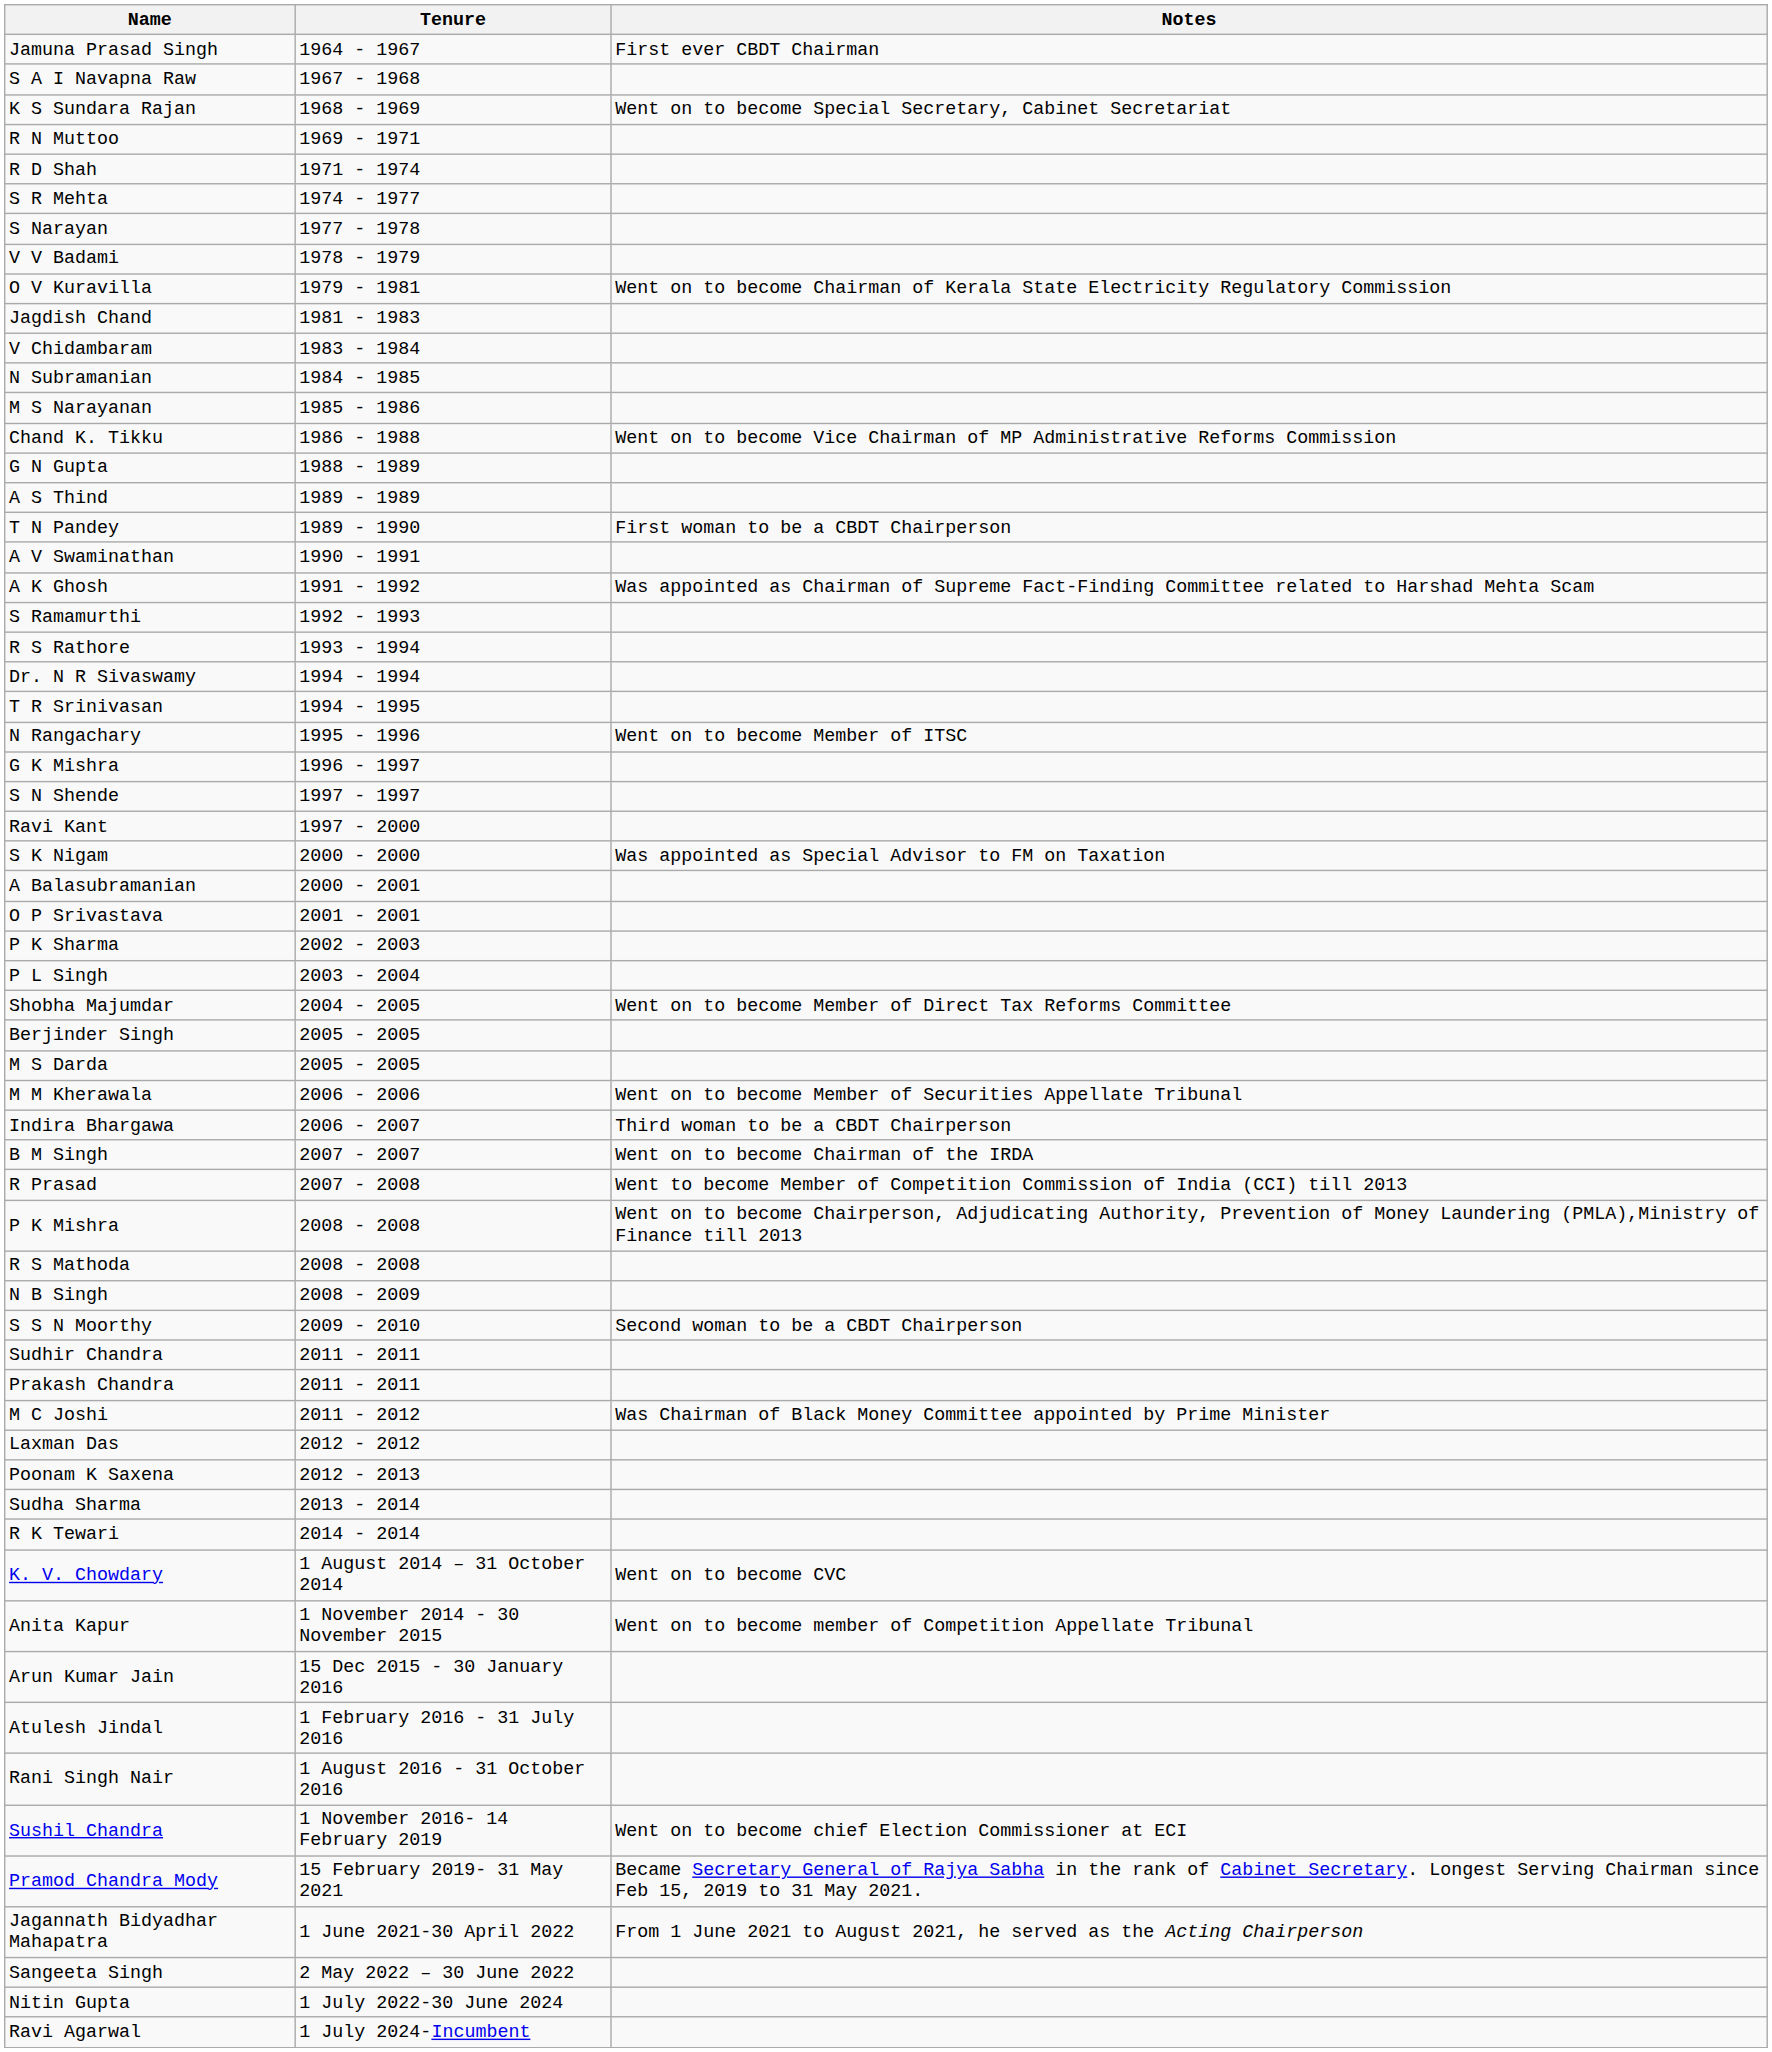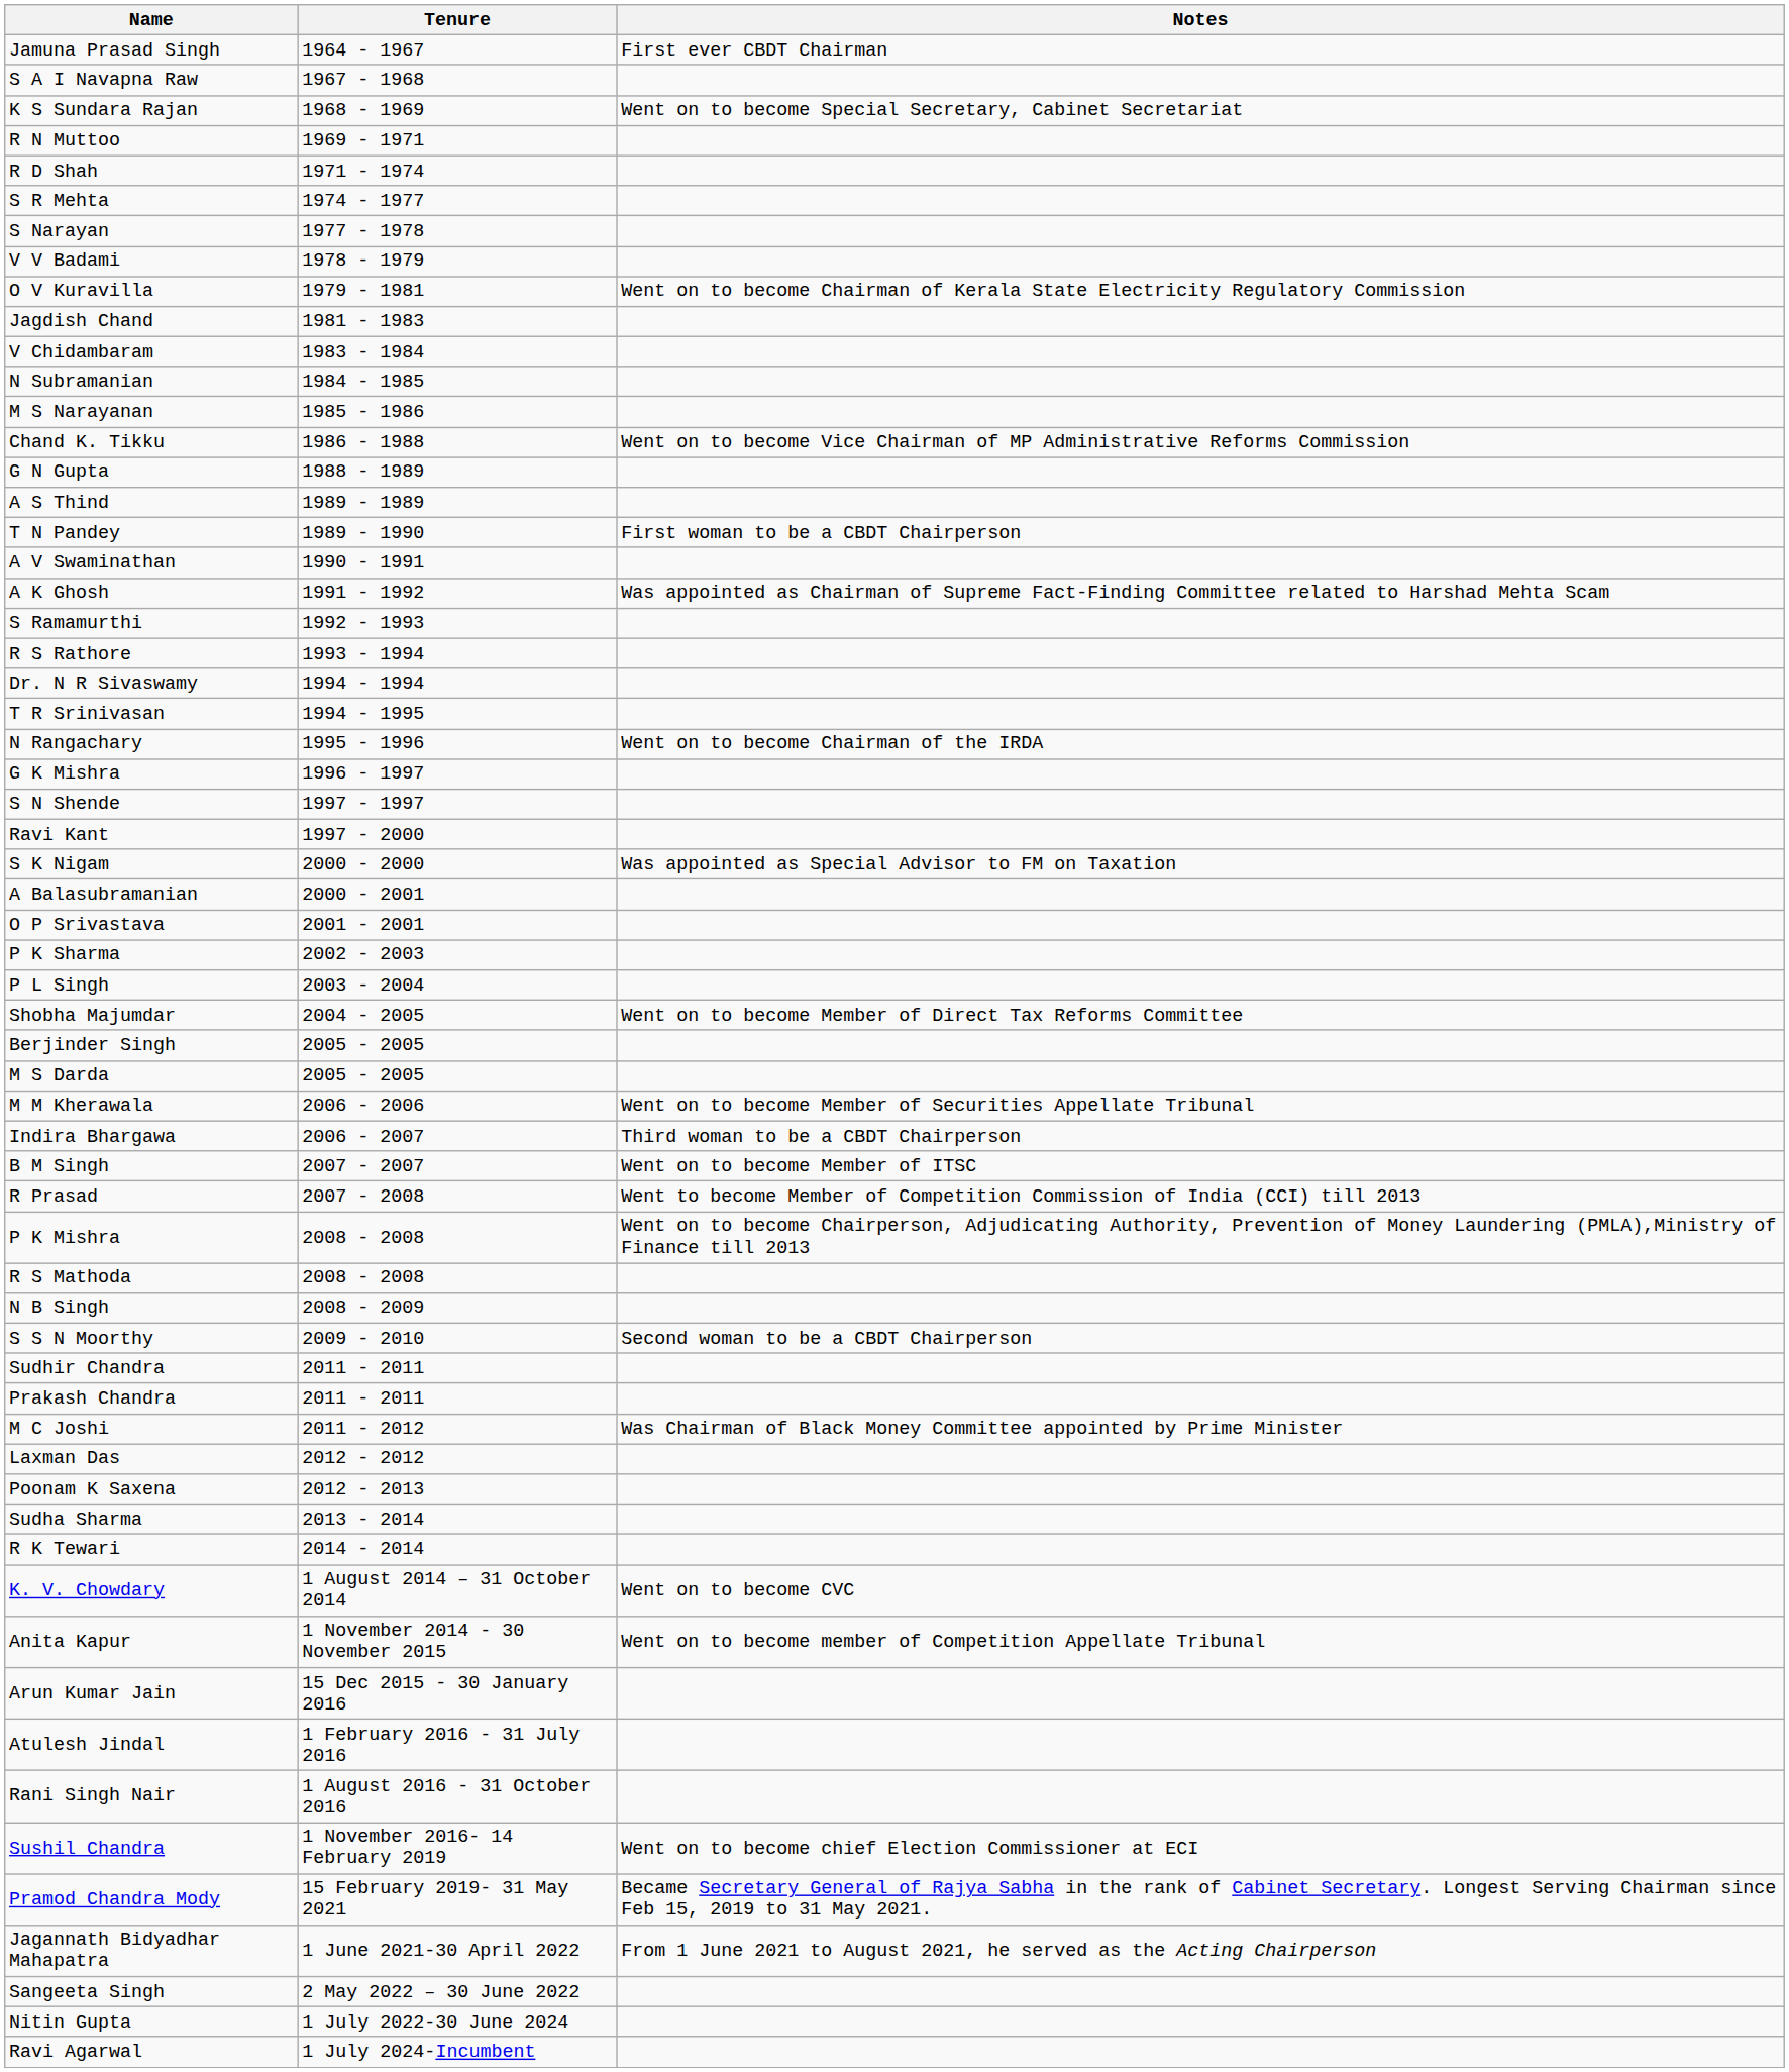N Rangachary | Notes: Went on to become Member of ITSC -> Went on to become Chairman of the IRDA
B M Singh | Notes: Went on to become Chairman of the IRDA -> Went on to become Member of ITSC
